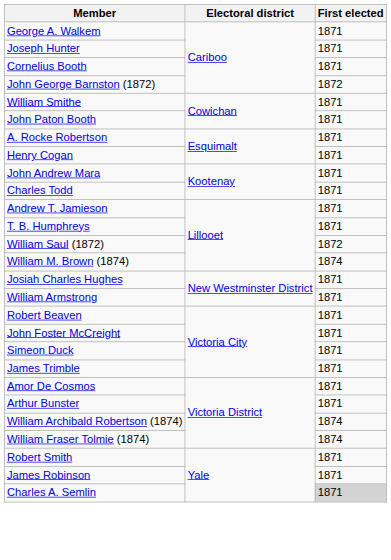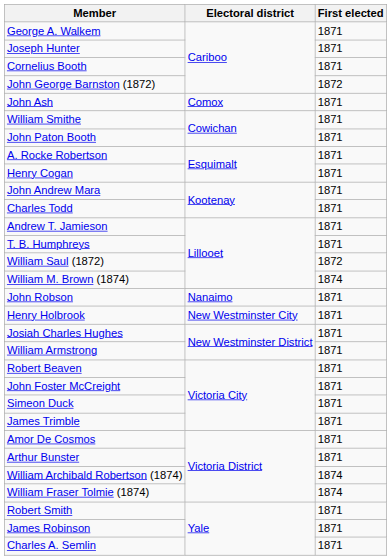+ row: John Ash | Comox | 1871
+ row: John Robson | Nanaimo | 1871
+ row: Henry Holbrook | New Westminster City | 1871
Charles A. Semlin | First elected: lightgrey background -> no background
